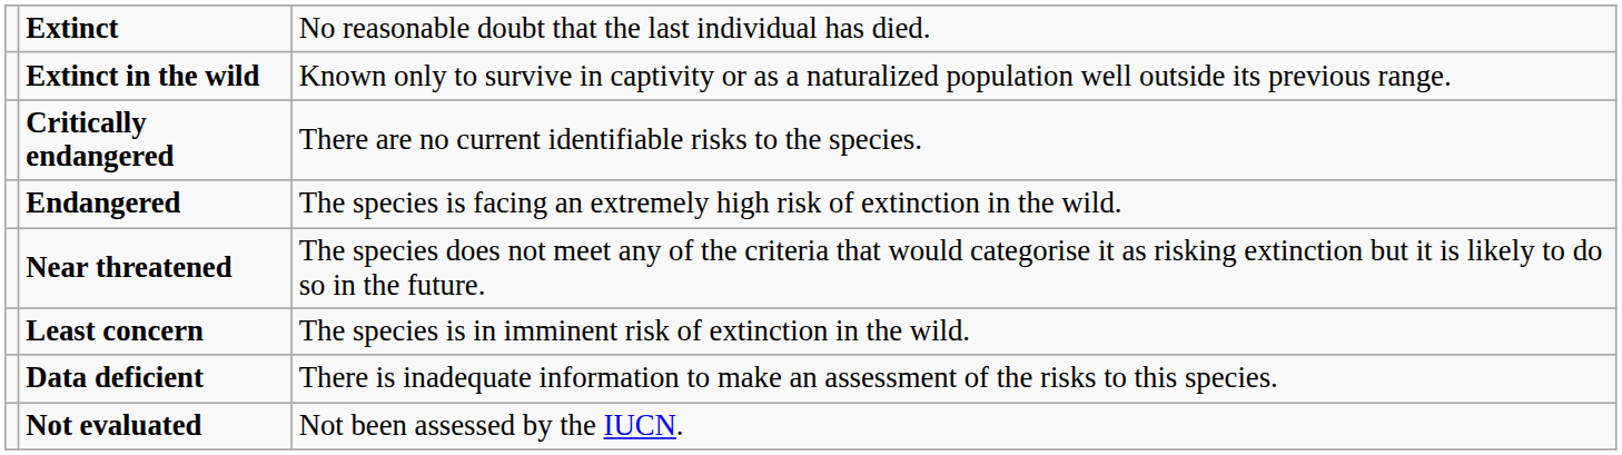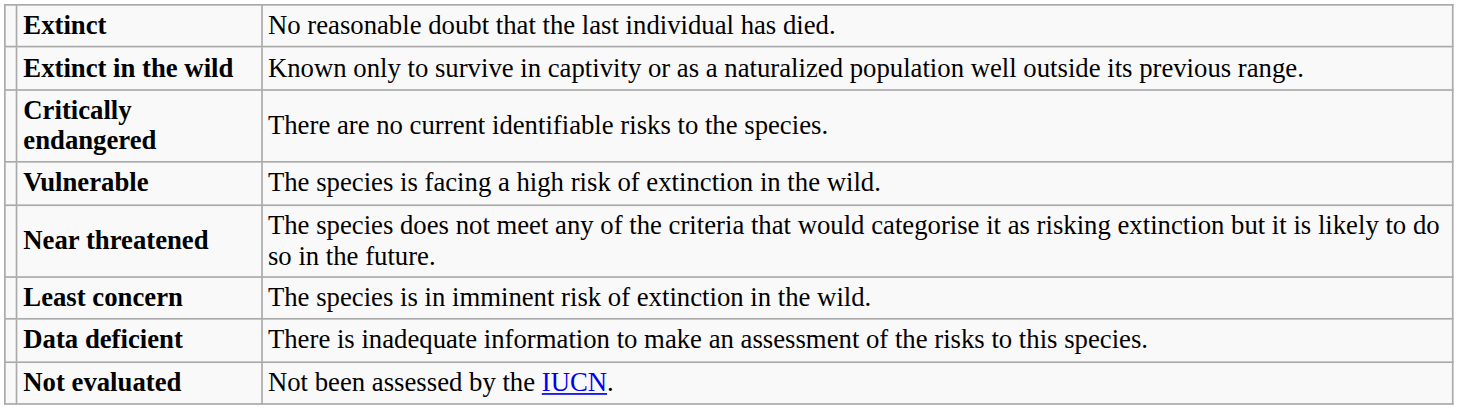- row: Endangered | The species is facing an extremely high risk of extinction in the wild.
+ row: Vulnerable | The species is facing a high risk of extinction in the wild.
